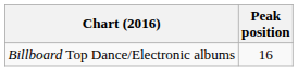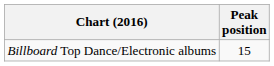Billboard Top Dance/Electronic albums | Peak position: 16 -> 15
